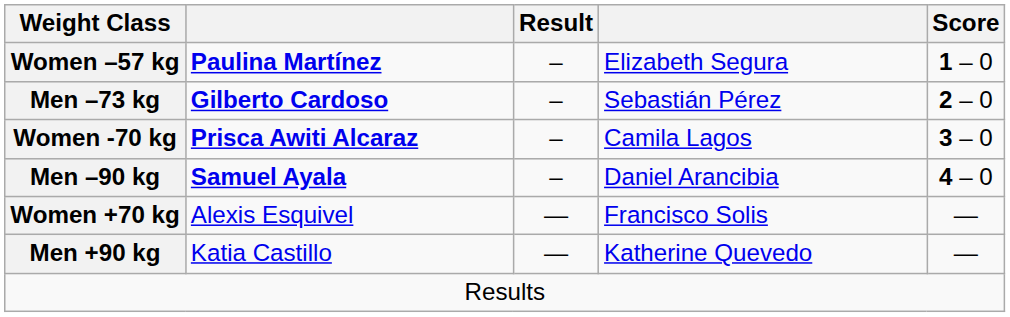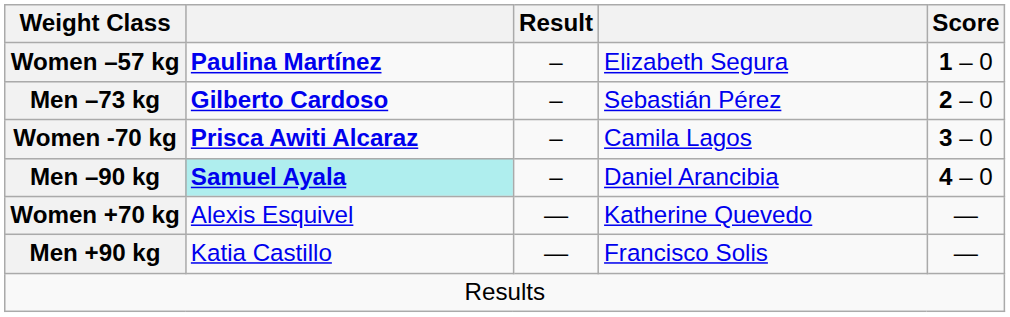Men –90 kg | column 2: no background -> paleturquoise background
Women +70 kg | column 4: Francisco Solis -> Katherine Quevedo
Men +90 kg | column 4: Katherine Quevedo -> Francisco Solis
